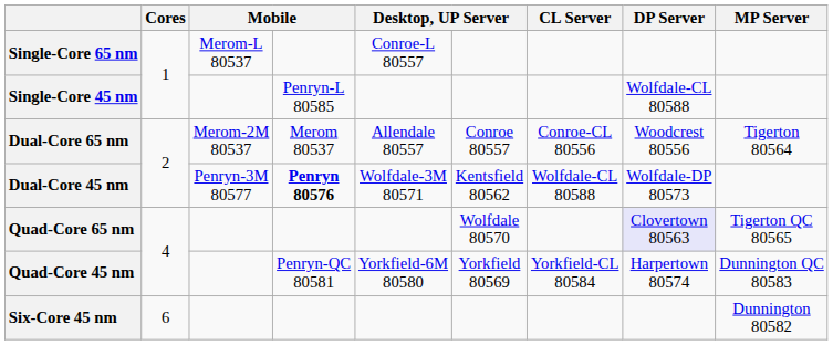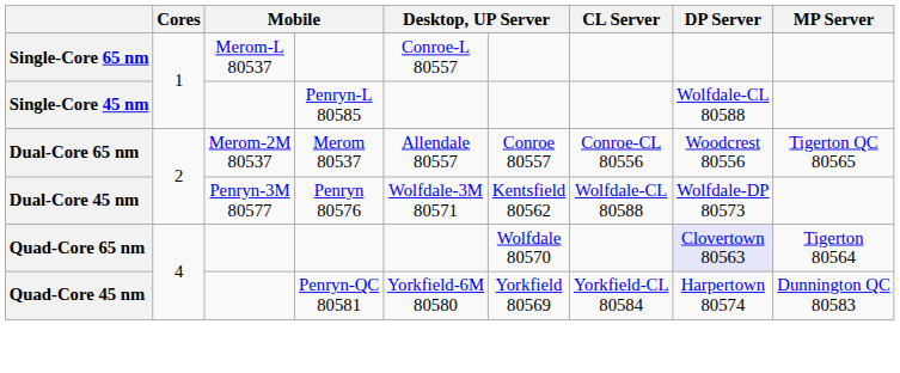Dual-Core 65 nm | MP Server: Tigerton 80564 -> Tigerton QC 80565
Dual-Core 45 nm | column 4: bold -> normal
Quad-Core 65 nm | MP Server: Tigerton QC 80565 -> Tigerton 80564
- row: Six-Core 45 nm | 6 | Dunnington 80582
